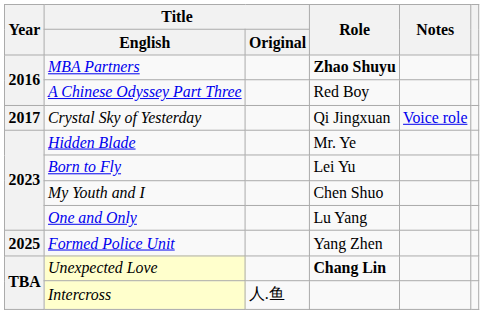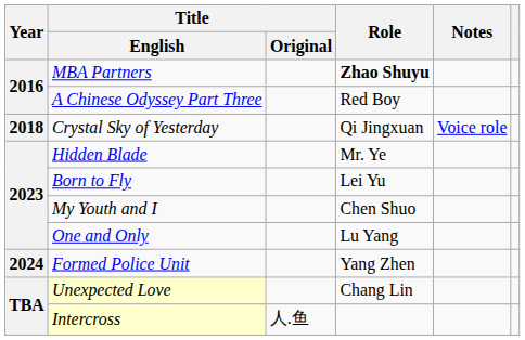Crystal Sky of Yesterday | Year: 2017 -> 2018
Formed Police Unit | Year: 2025 -> 2024
Unexpected Love | Role: bold -> normal
